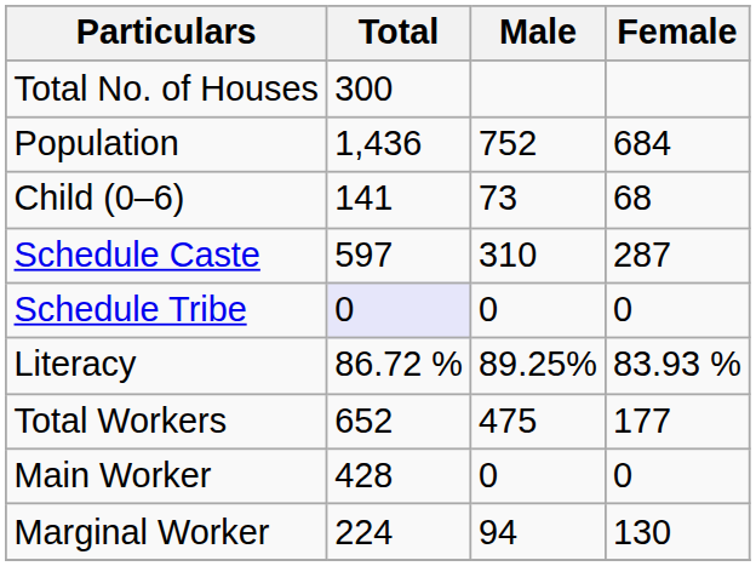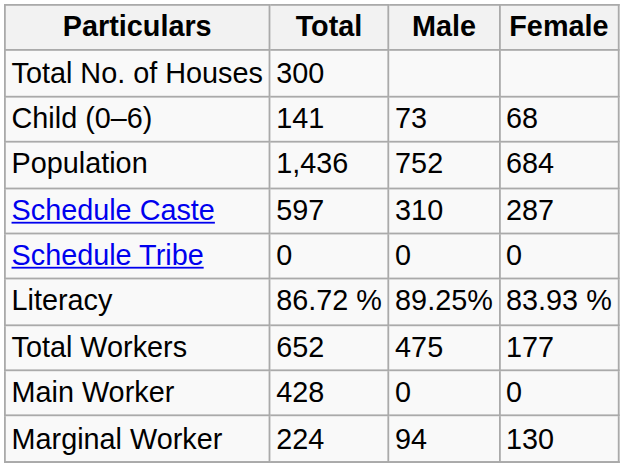rows swapped: Population <-> Child (0–6)
Schedule Tribe | Total: lavender background -> no background
